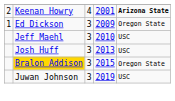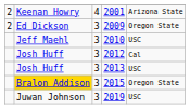2001 | column 5: bold -> normal
2009 | column 1: 1 -> 2
+ row: Josh Huff | 3 | 2012 | Cal
